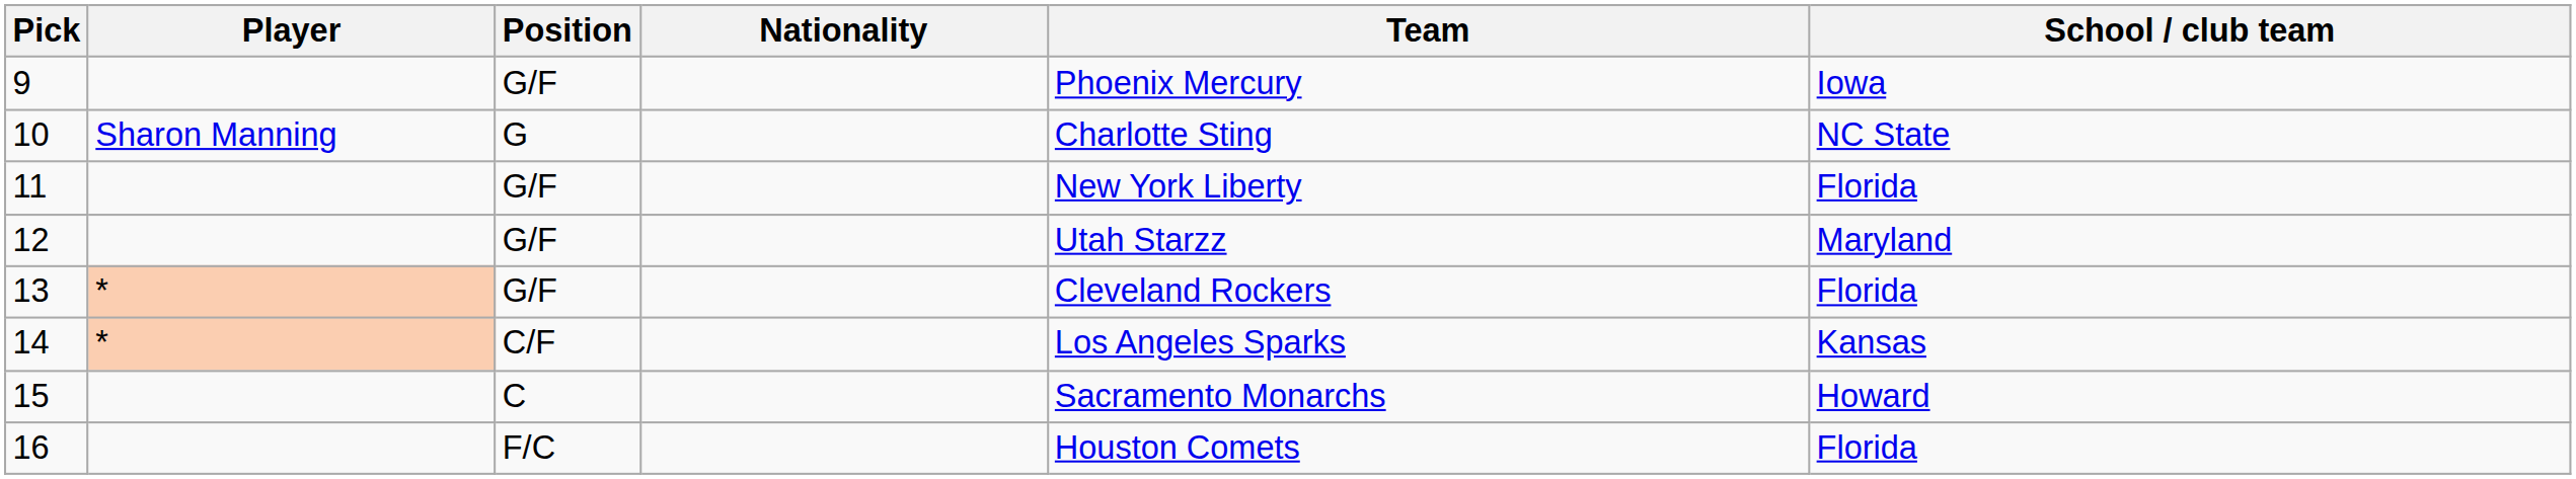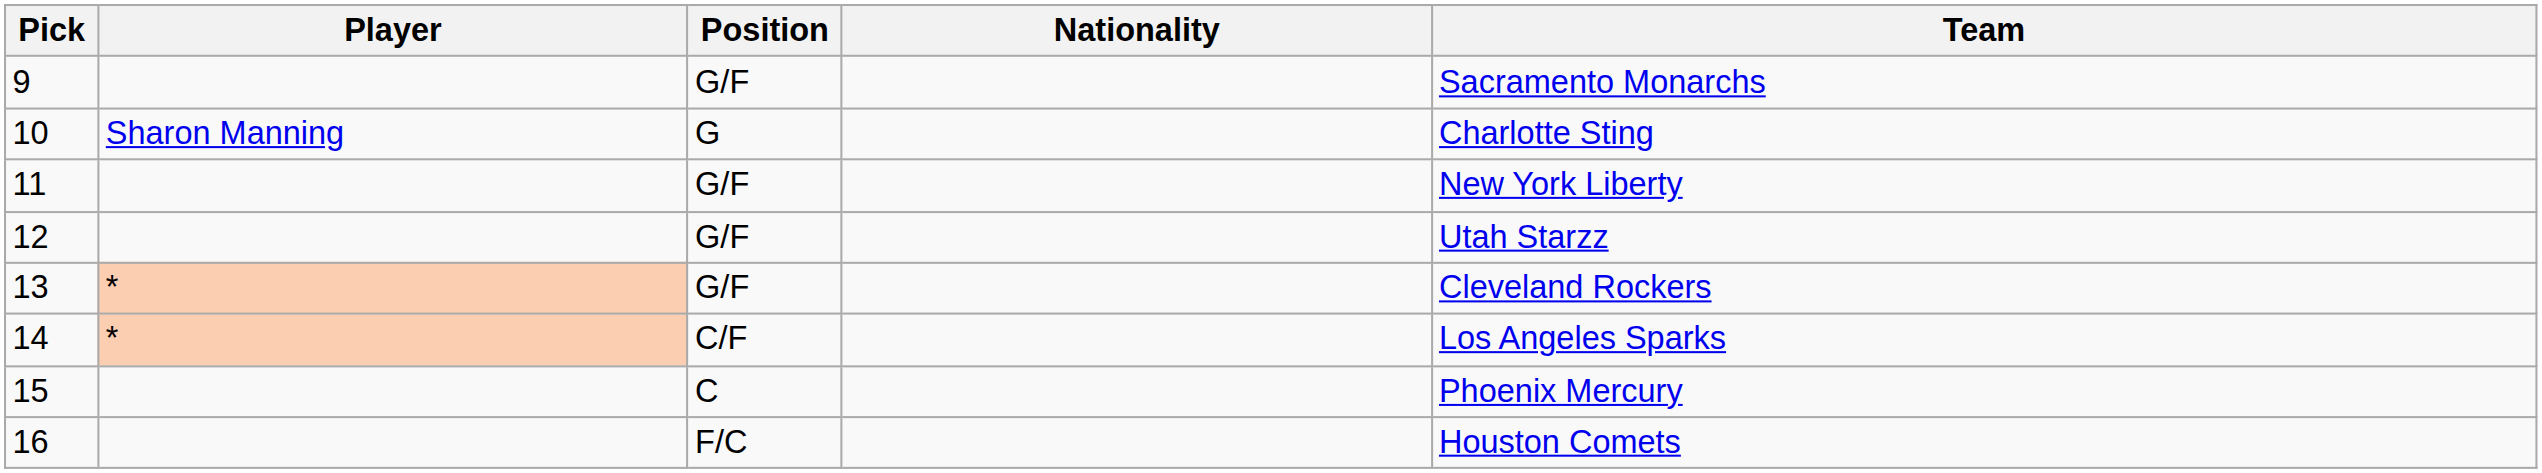- column: School / club team | Iowa | NC State | Florida | Maryland | Florida | Kansas | Howard | Florida
9 | Team: Phoenix Mercury -> Sacramento Monarchs
15 | Team: Sacramento Monarchs -> Phoenix Mercury
